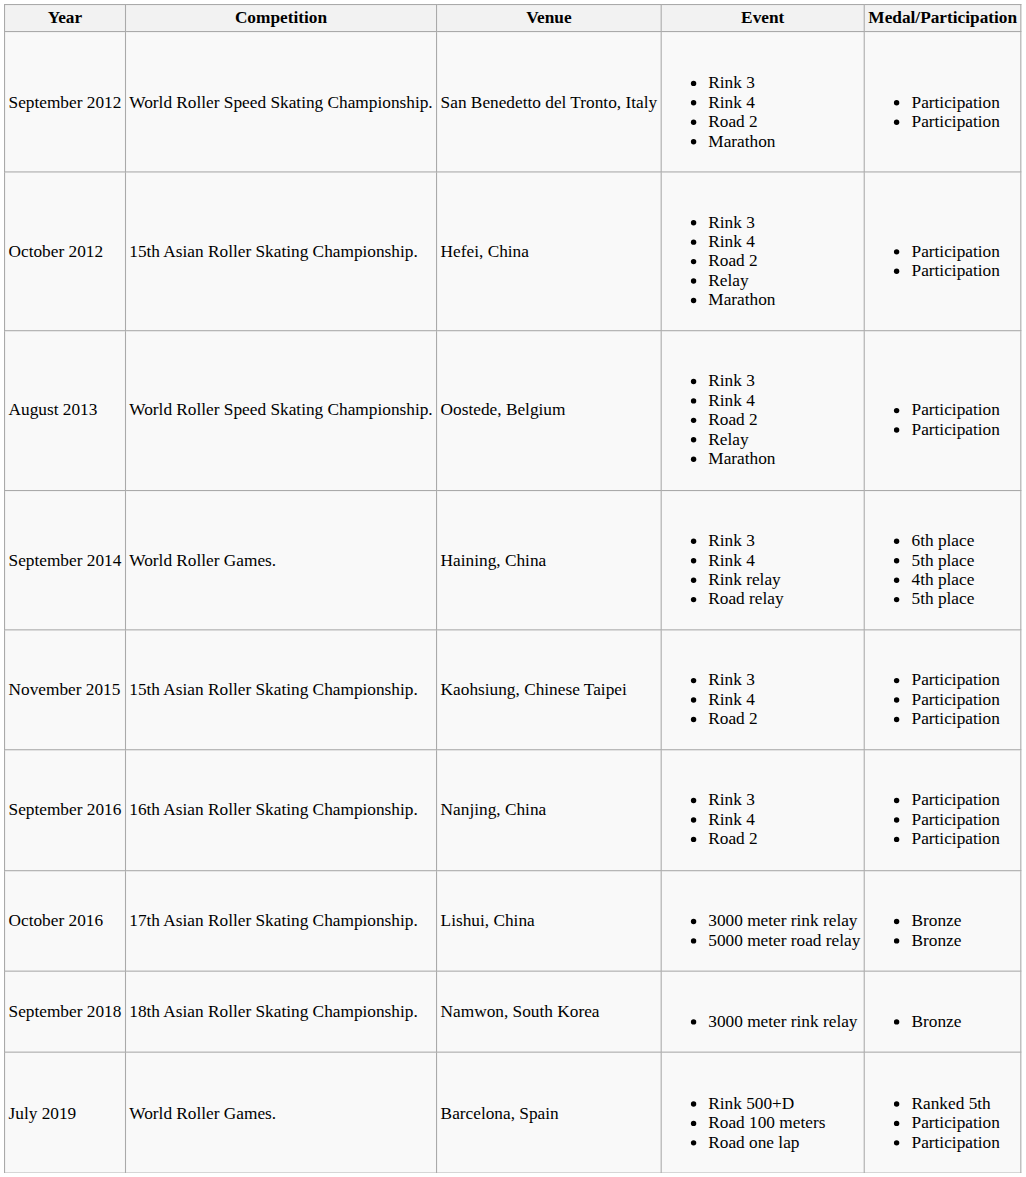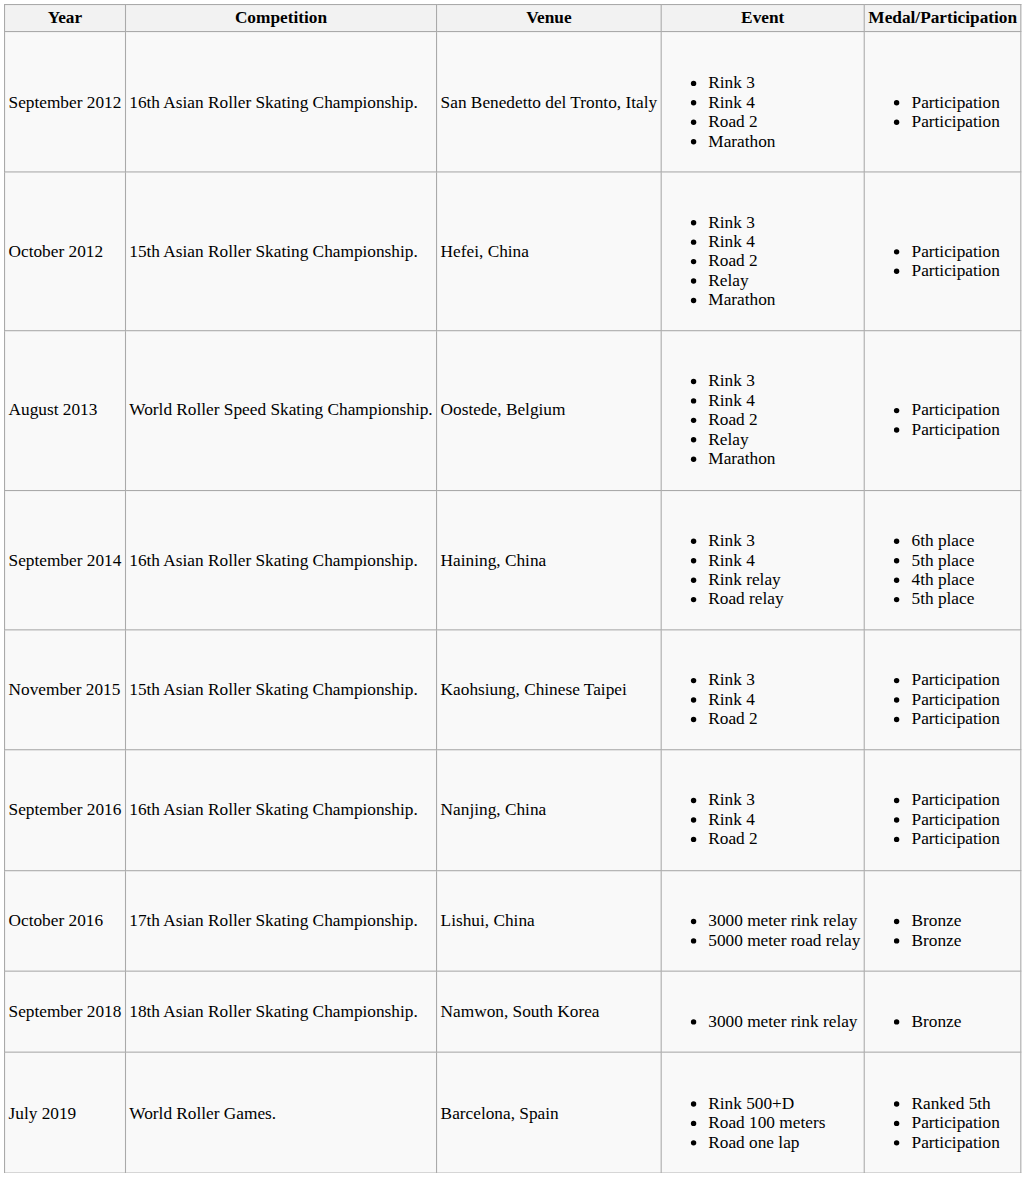September 2012 | Competition: World Roller Speed Skating Championship. -> 16th Asian Roller Skating Championship.
September 2014 | Competition: World Roller Games. -> 16th Asian Roller Skating Championship.
